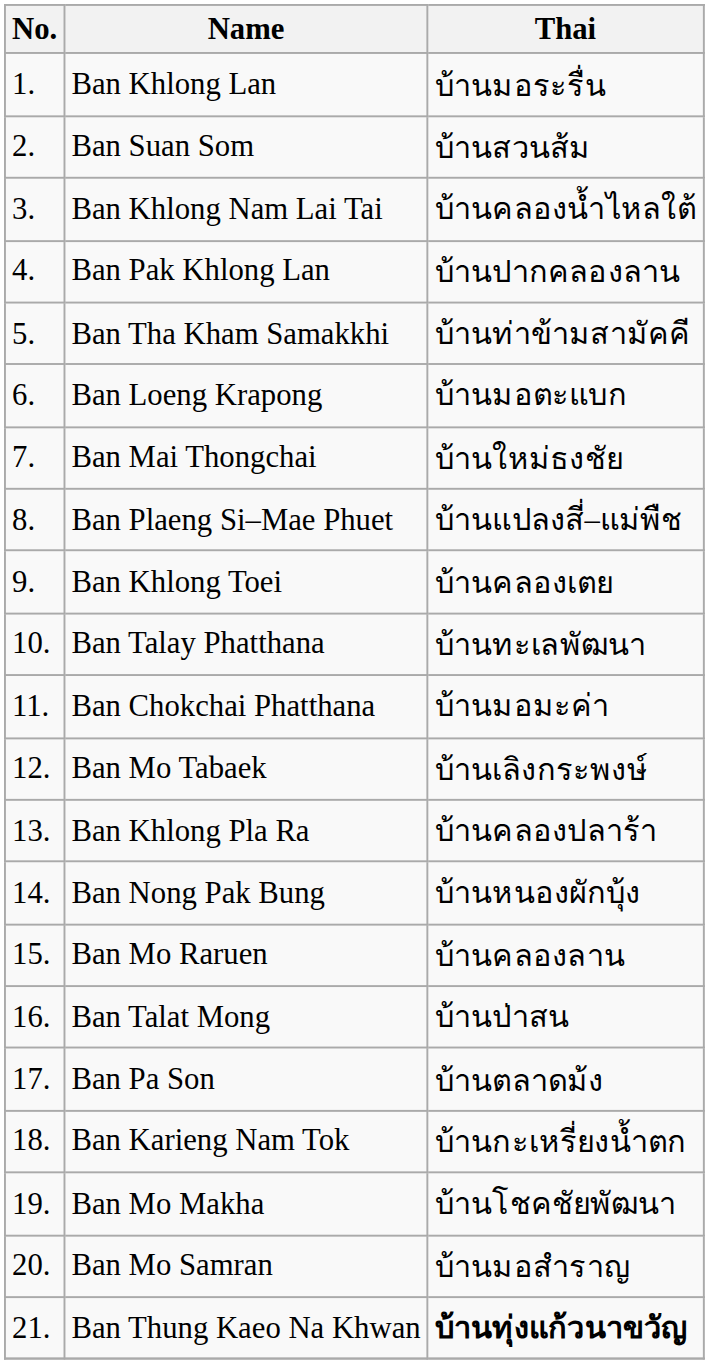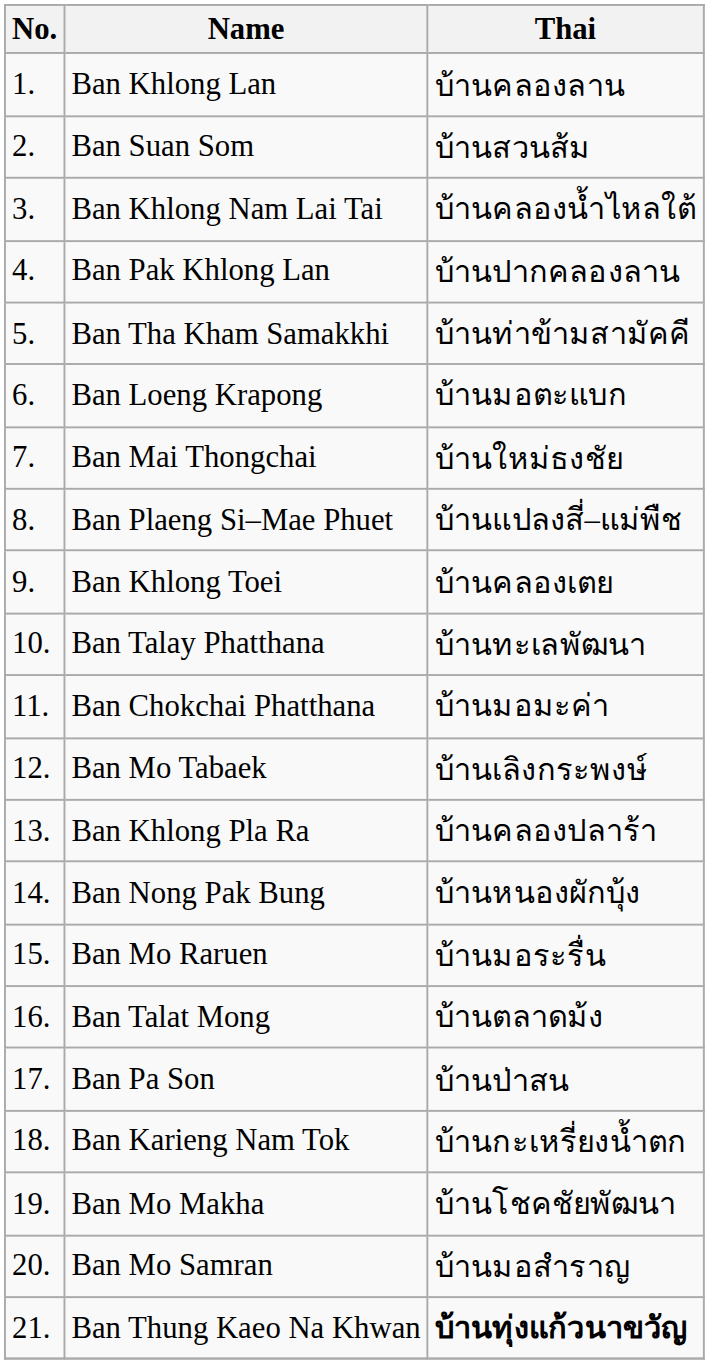Ban Khlong Lan | Thai: บ้านมอระรื่น -> บ้านคลองลาน
Ban Mo Raruen | Thai: บ้านคลองลาน -> บ้านมอระรื่น
Ban Talat Mong | Thai: บ้านป่าสน -> บ้านตลาดม้ง
Ban Pa Son | Thai: บ้านตลาดม้ง -> บ้านป่าสน
